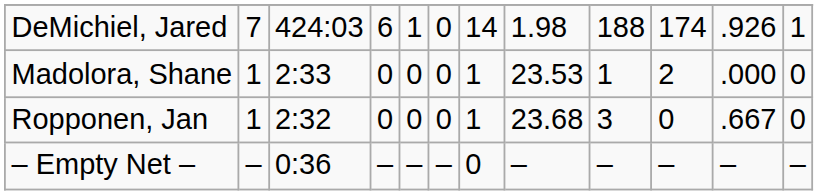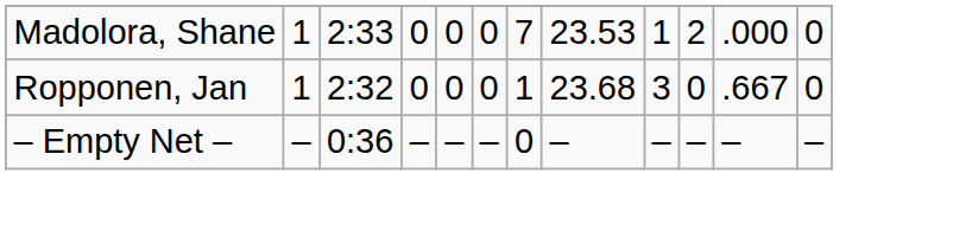- row: DeMichiel, Jared | 7 | 424:03 | 6 | 1 | 0 | 14 | 1.98 | 188 | 174 | .926 | 1
Madolora, Shane | column 7: 1 -> 7
